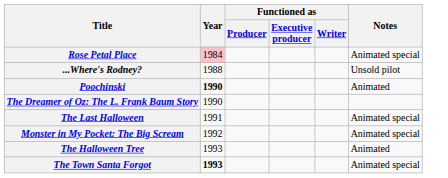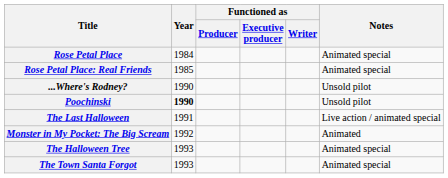Rose Petal Place | Year: pink background -> no background
+ row: Rose Petal Place: Real Friends | 1985 | Animated special
...Where's Rodney? | Year: 1988 -> 1990
Poochinski | Notes: Animated -> Unsold pilot
- row: The Dreamer of Oz: The L. Frank Baum Story | 1990
The Last Halloween | Notes: Animated special -> Live action / animated special
Monster in My Pocket: The Big Scream | Notes: Animated special -> Animated
The Halloween Tree | Notes: Animated -> Animated special
The Town Santa Forgot | Year: bold -> normal
